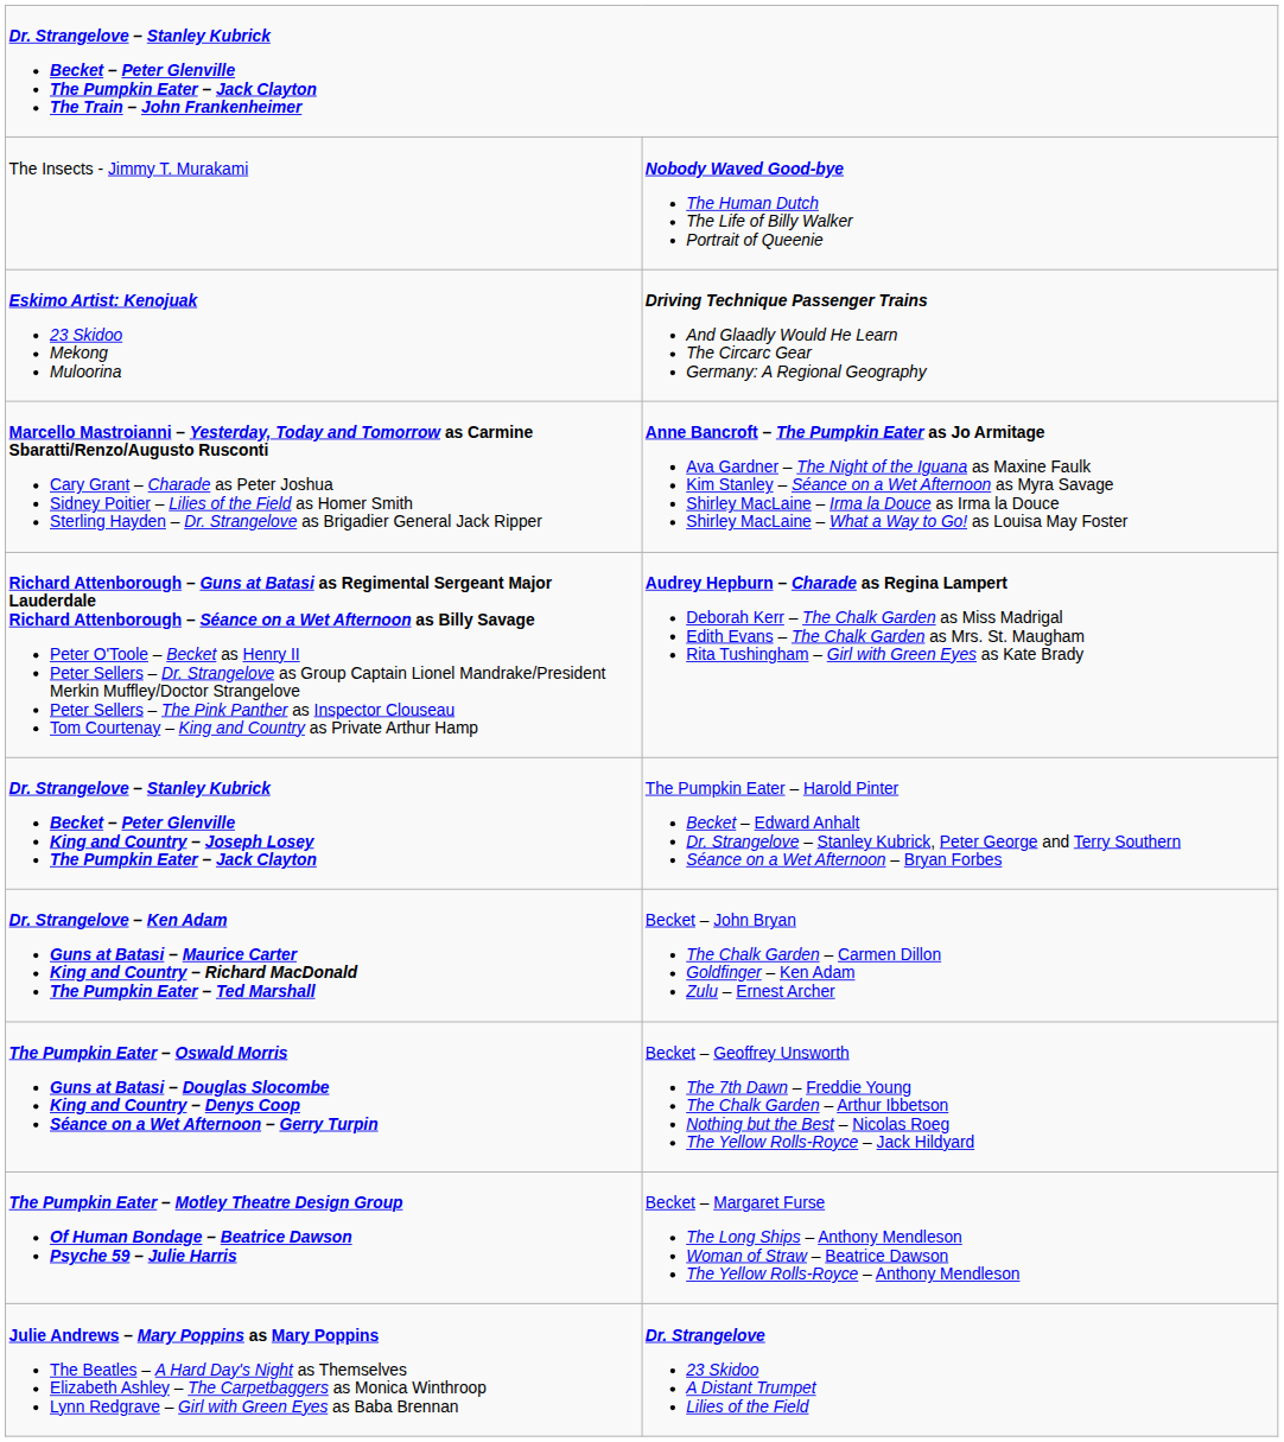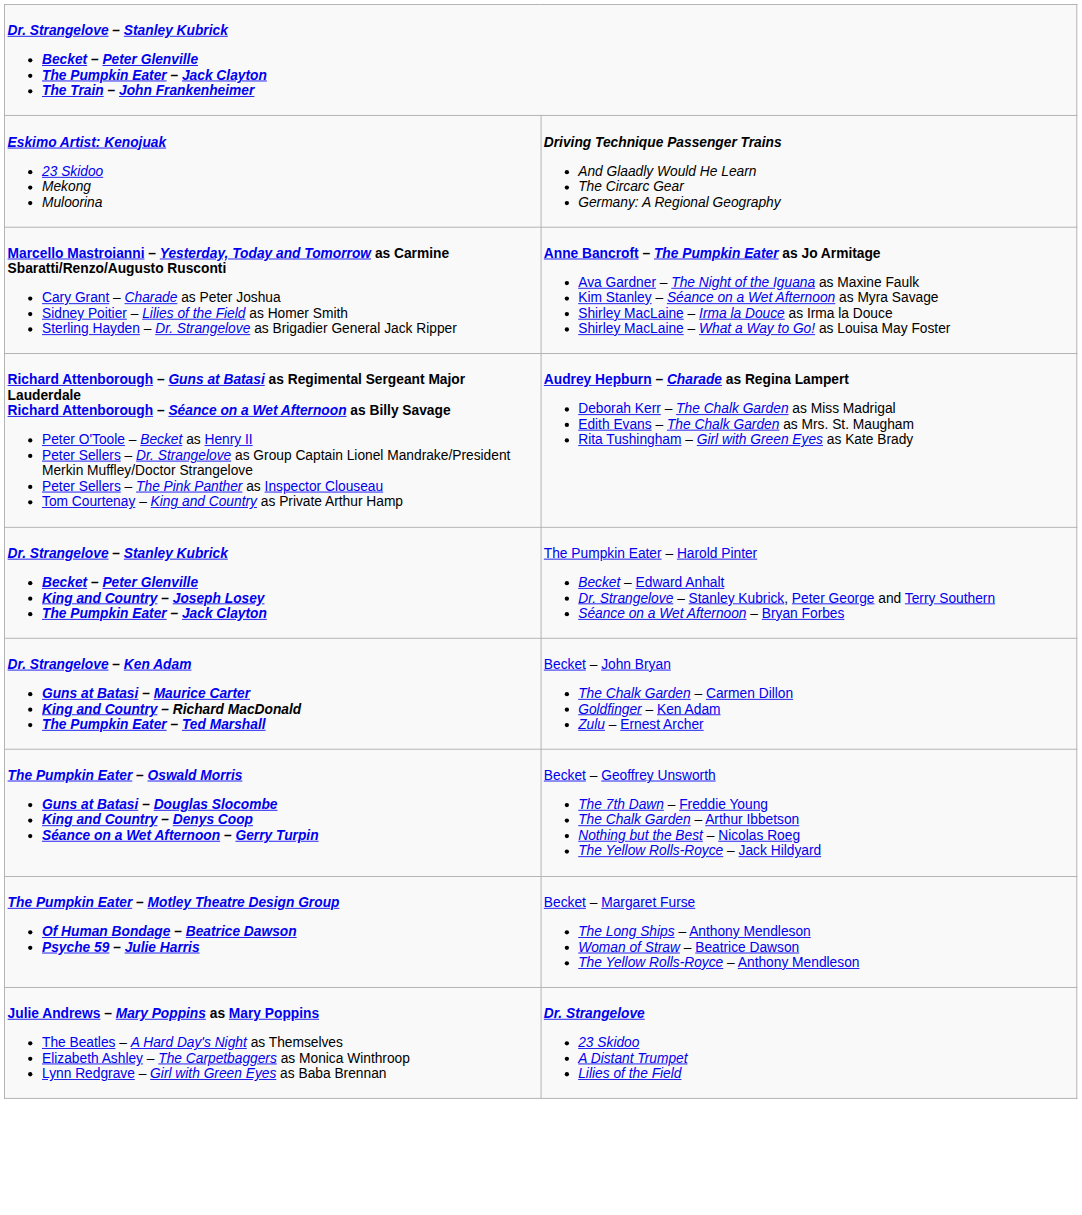- row: The Insects - Jimmy T. Murakami | Nobody Waved Good-bye The Human Dutch The Life of Billy Walker Portrait of Queenie
